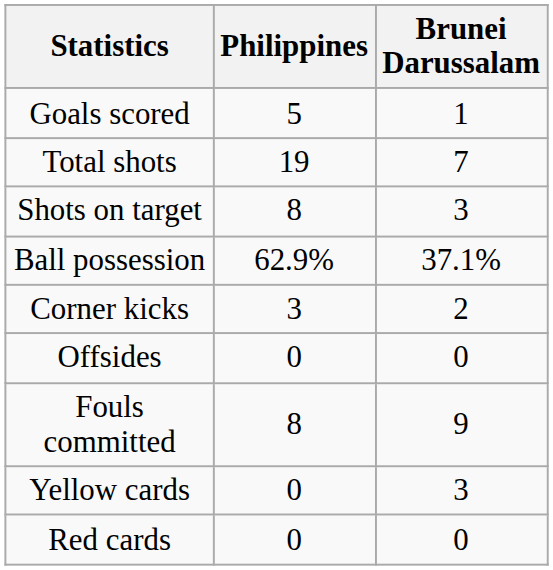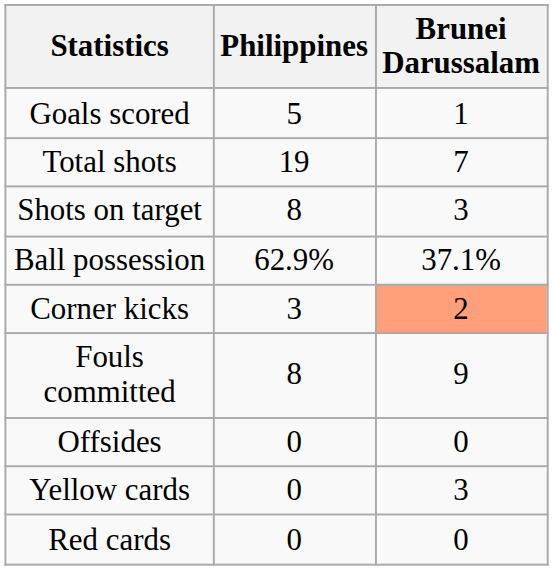Corner kicks | Brunei Darussalam: no background -> lightsalmon background
rows swapped: Fouls committed <-> Offsides
